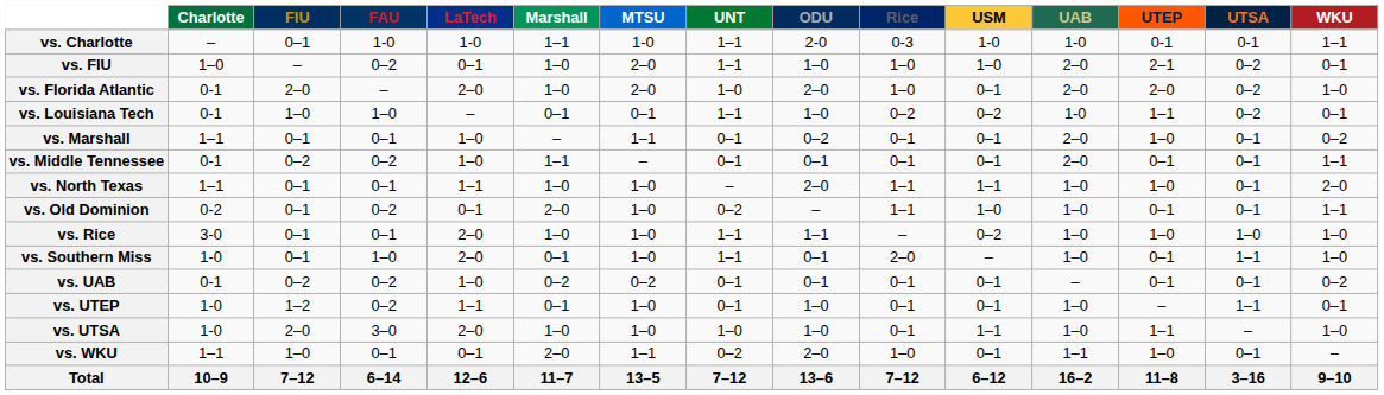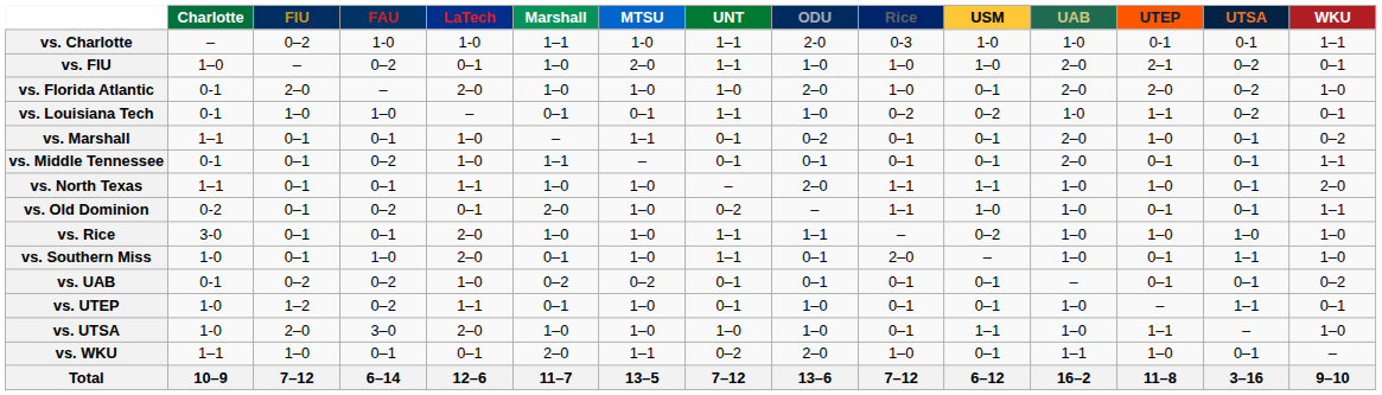vs. Charlotte | FIU: 0–1 -> 0–2
vs. Florida Atlantic | MTSU: 2–0 -> 1–0
vs. Middle Tennessee | FIU: 0–2 -> 0–1
